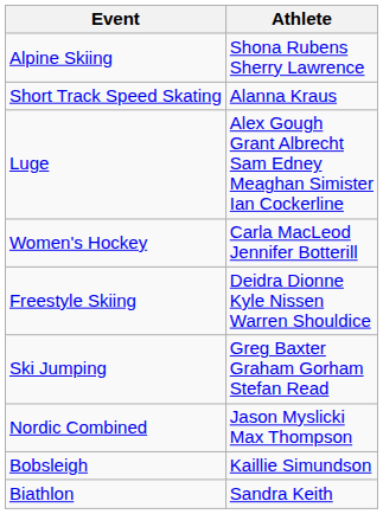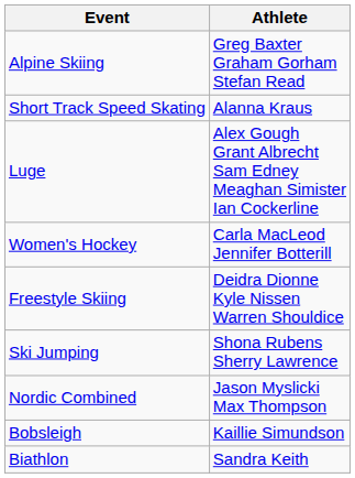Alpine Skiing | Athlete: Shona Rubens Sherry Lawrence -> Greg Baxter Graham Gorham Stefan Read
Ski Jumping | Athlete: Greg Baxter Graham Gorham Stefan Read -> Shona Rubens Sherry Lawrence
